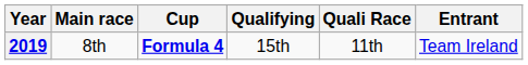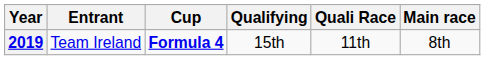columns swapped: Entrant <-> Main race
